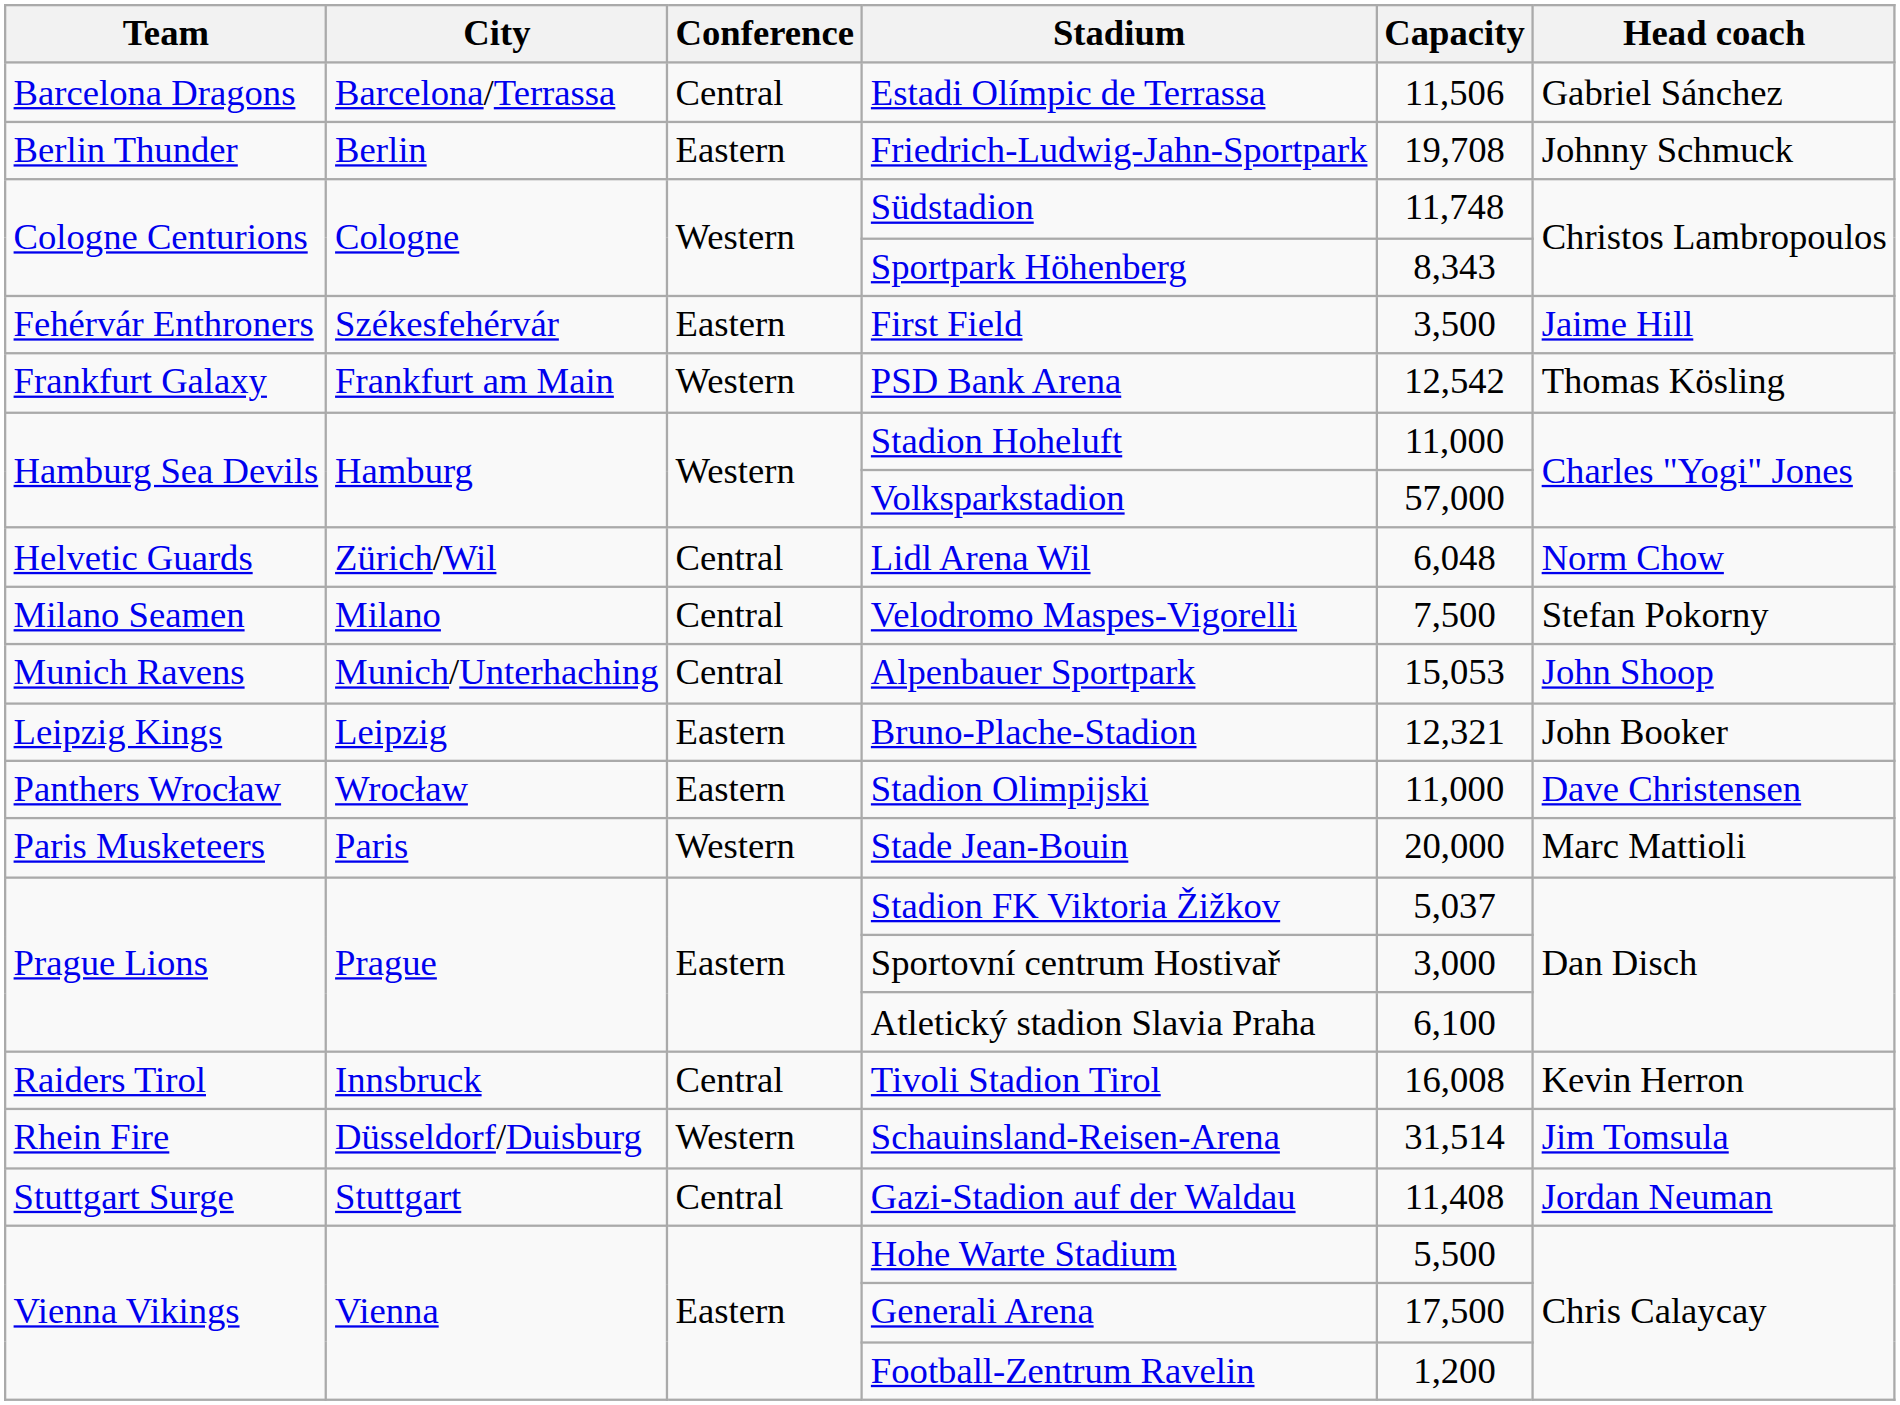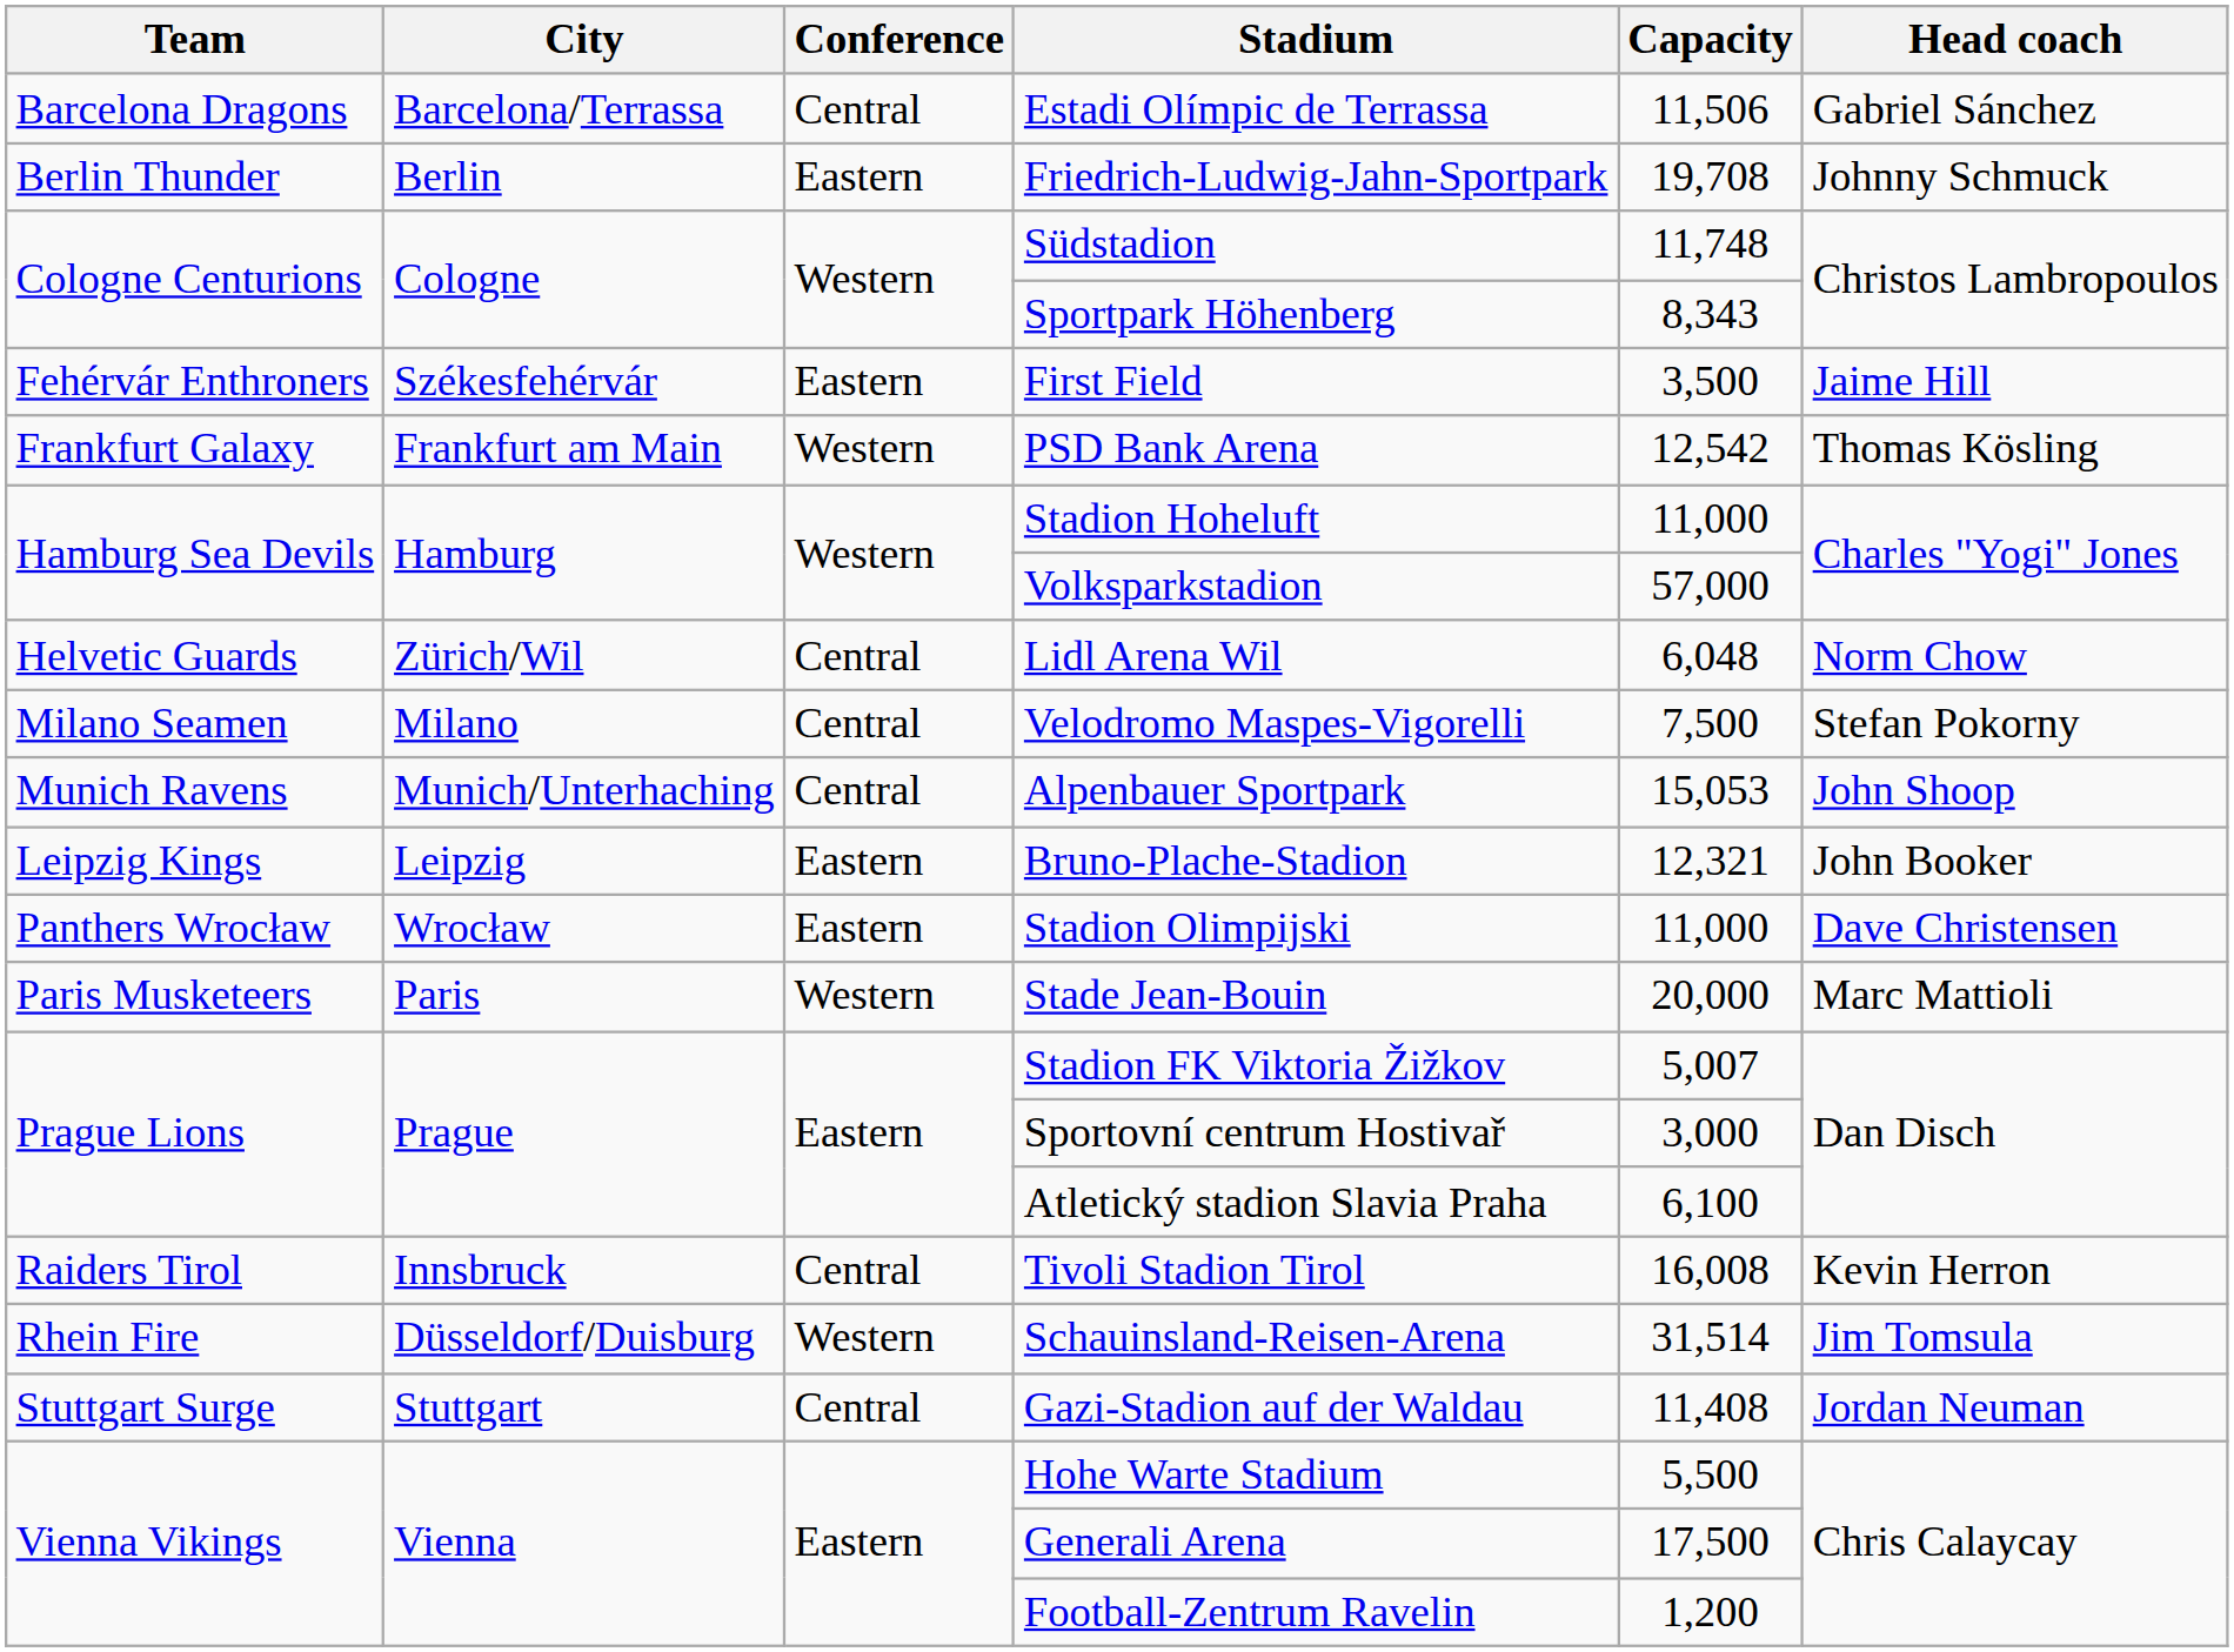Stadion FK Viktoria Žižkov | Capacity: 5,037 -> 5,007
